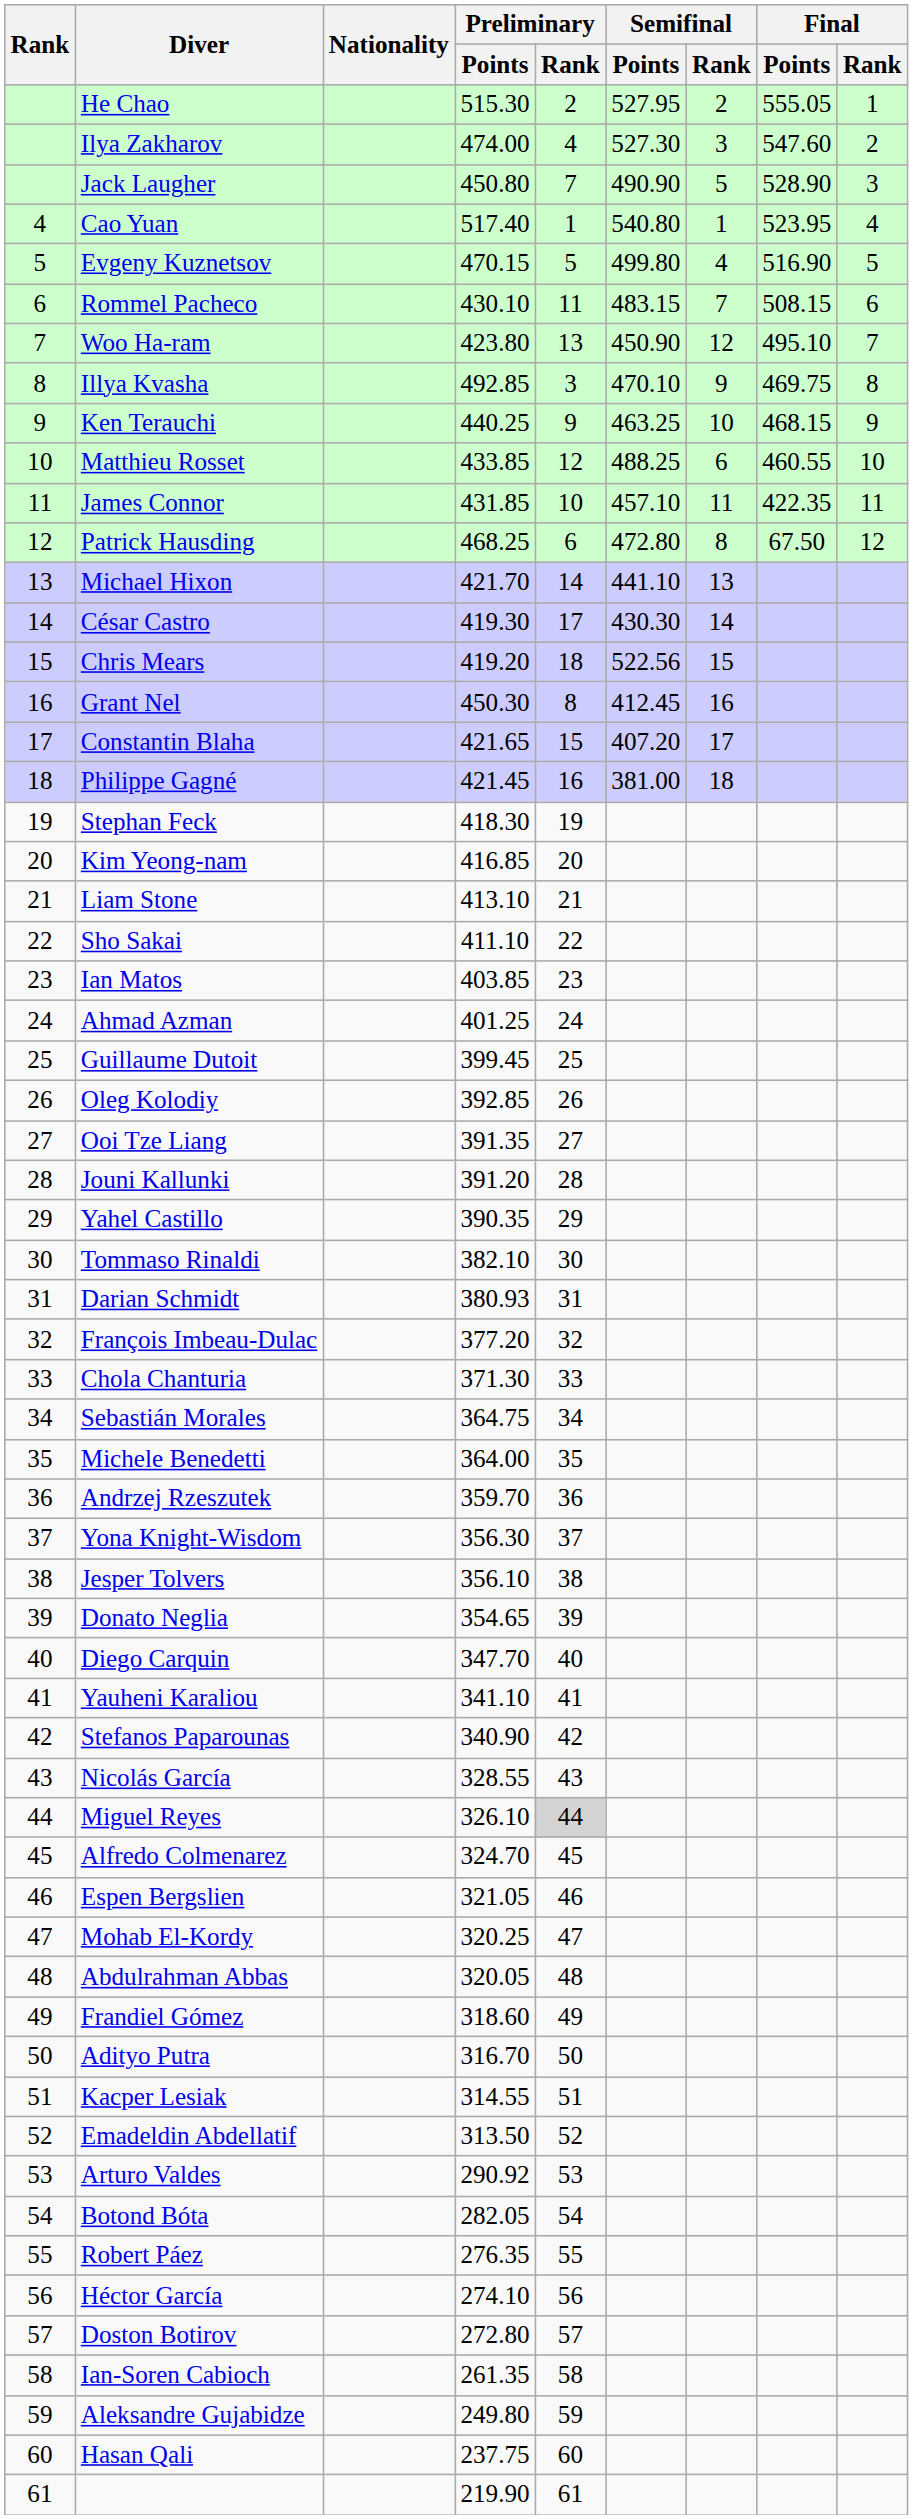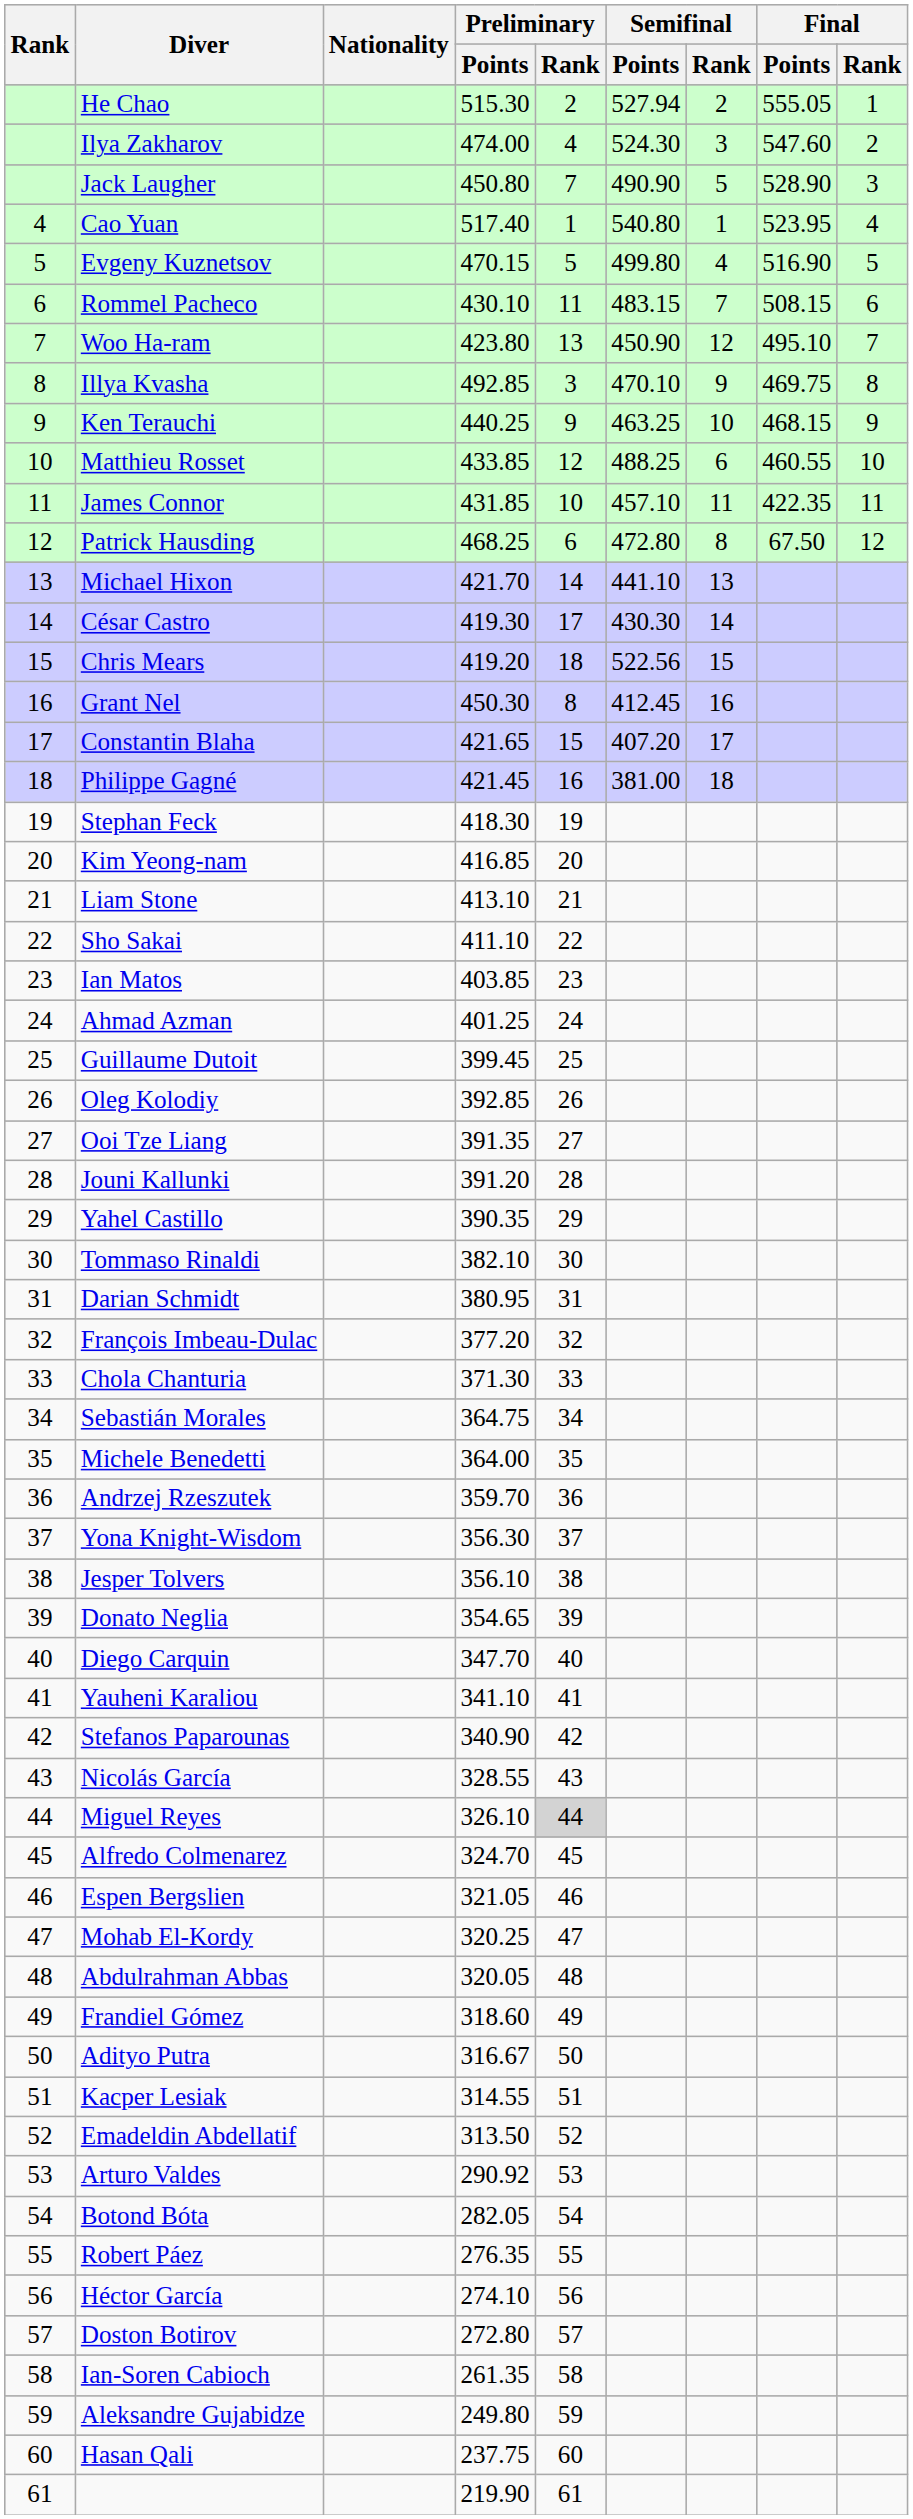He Chao | Semifinal / Points: 527.95 -> 527.94
Ilya Zakharov | Semifinal / Points: 527.30 -> 524.30
Darian Schmidt | Preliminary / Points: 380.93 -> 380.95
Adityo Putra | Preliminary / Points: 316.70 -> 316.67
